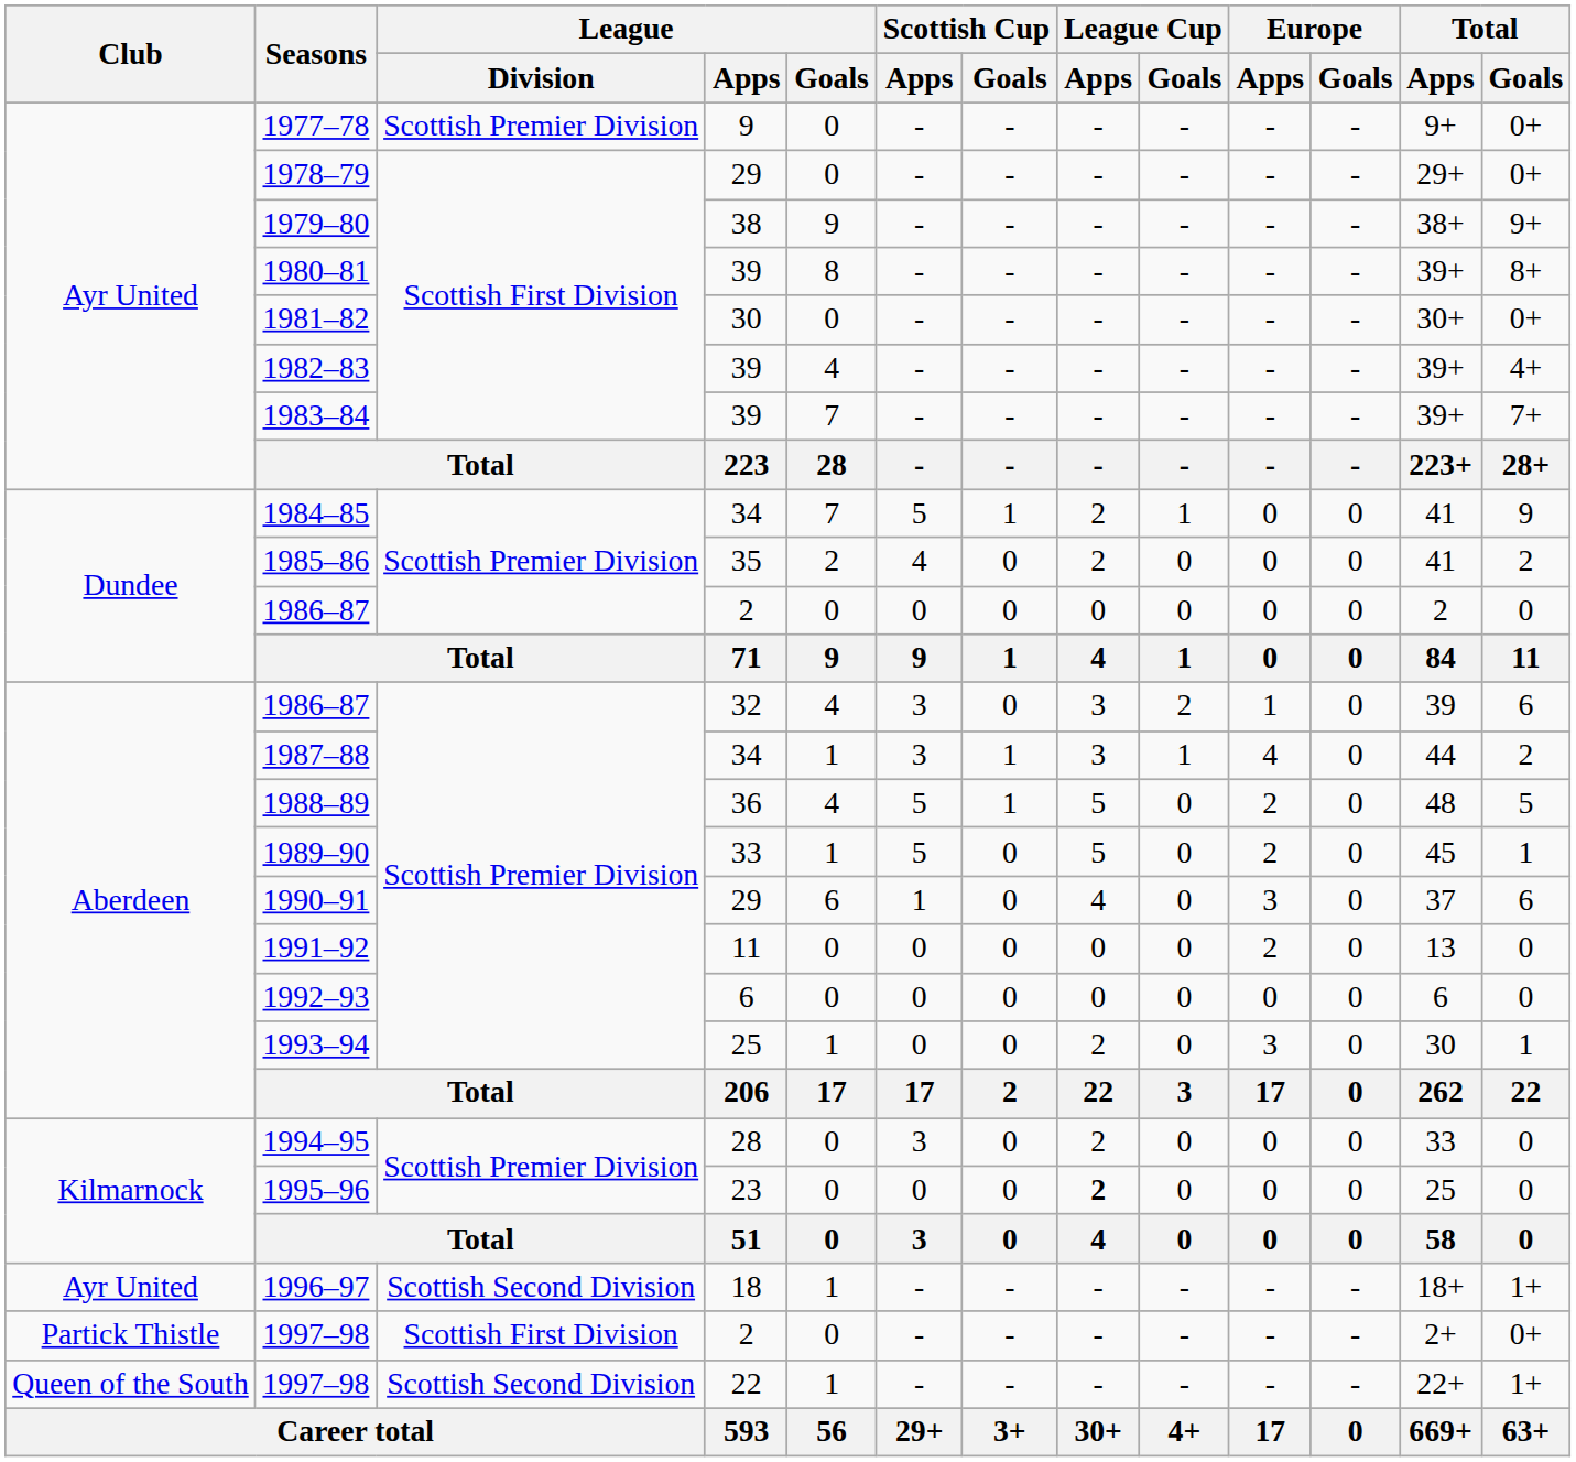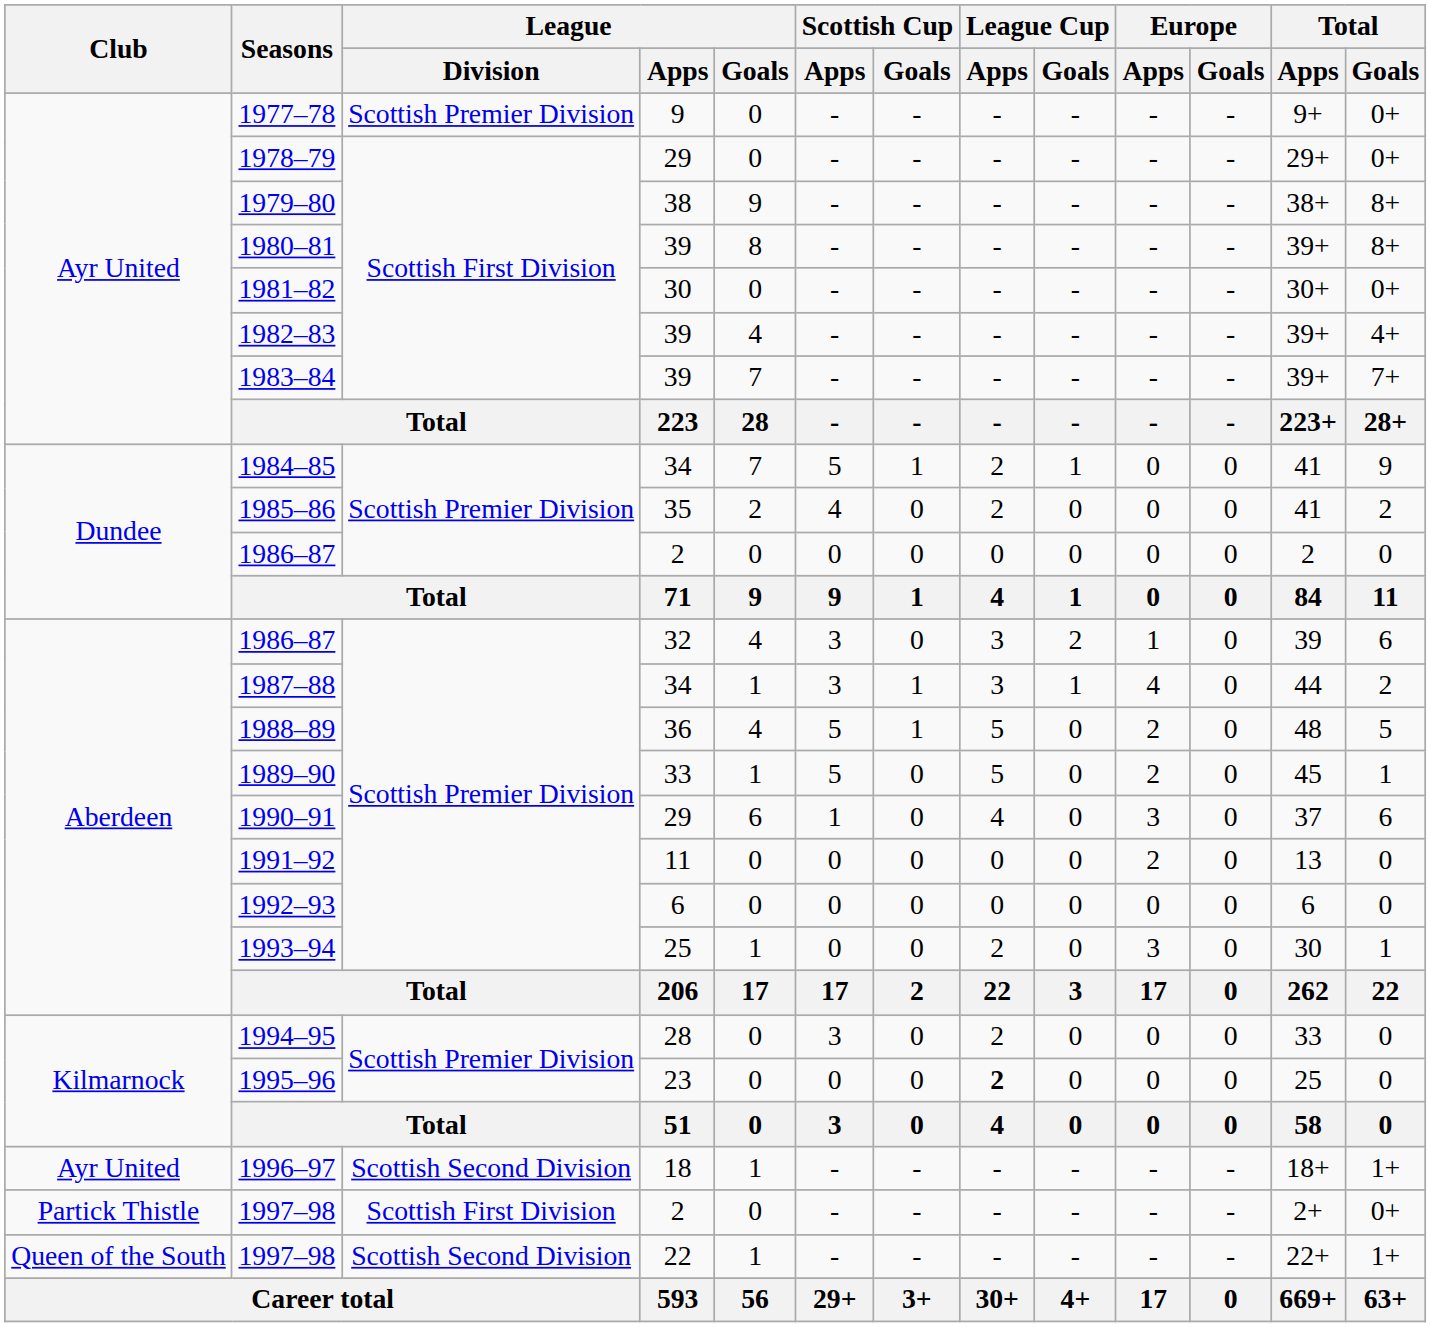1979–80 | Total / Goals: 9+ -> 8+
